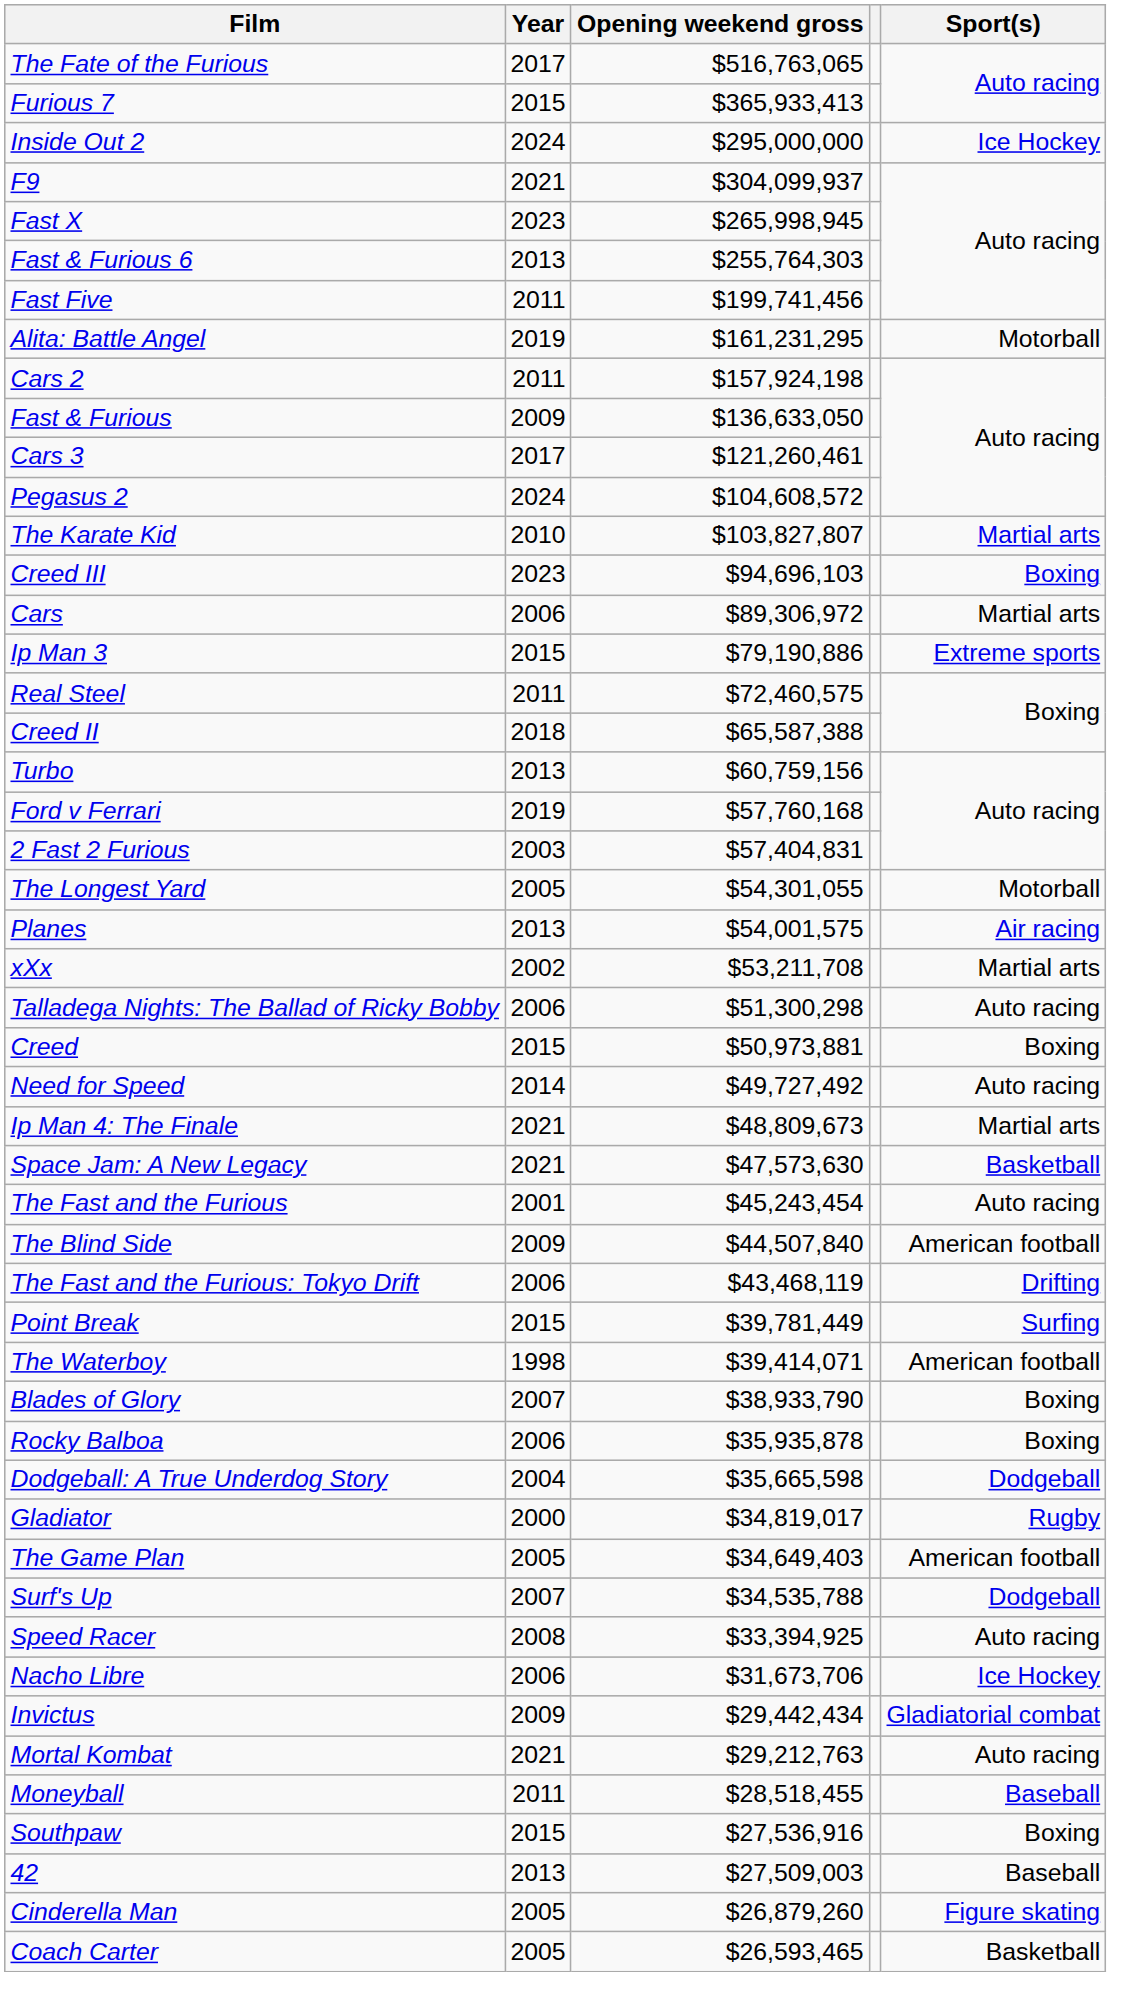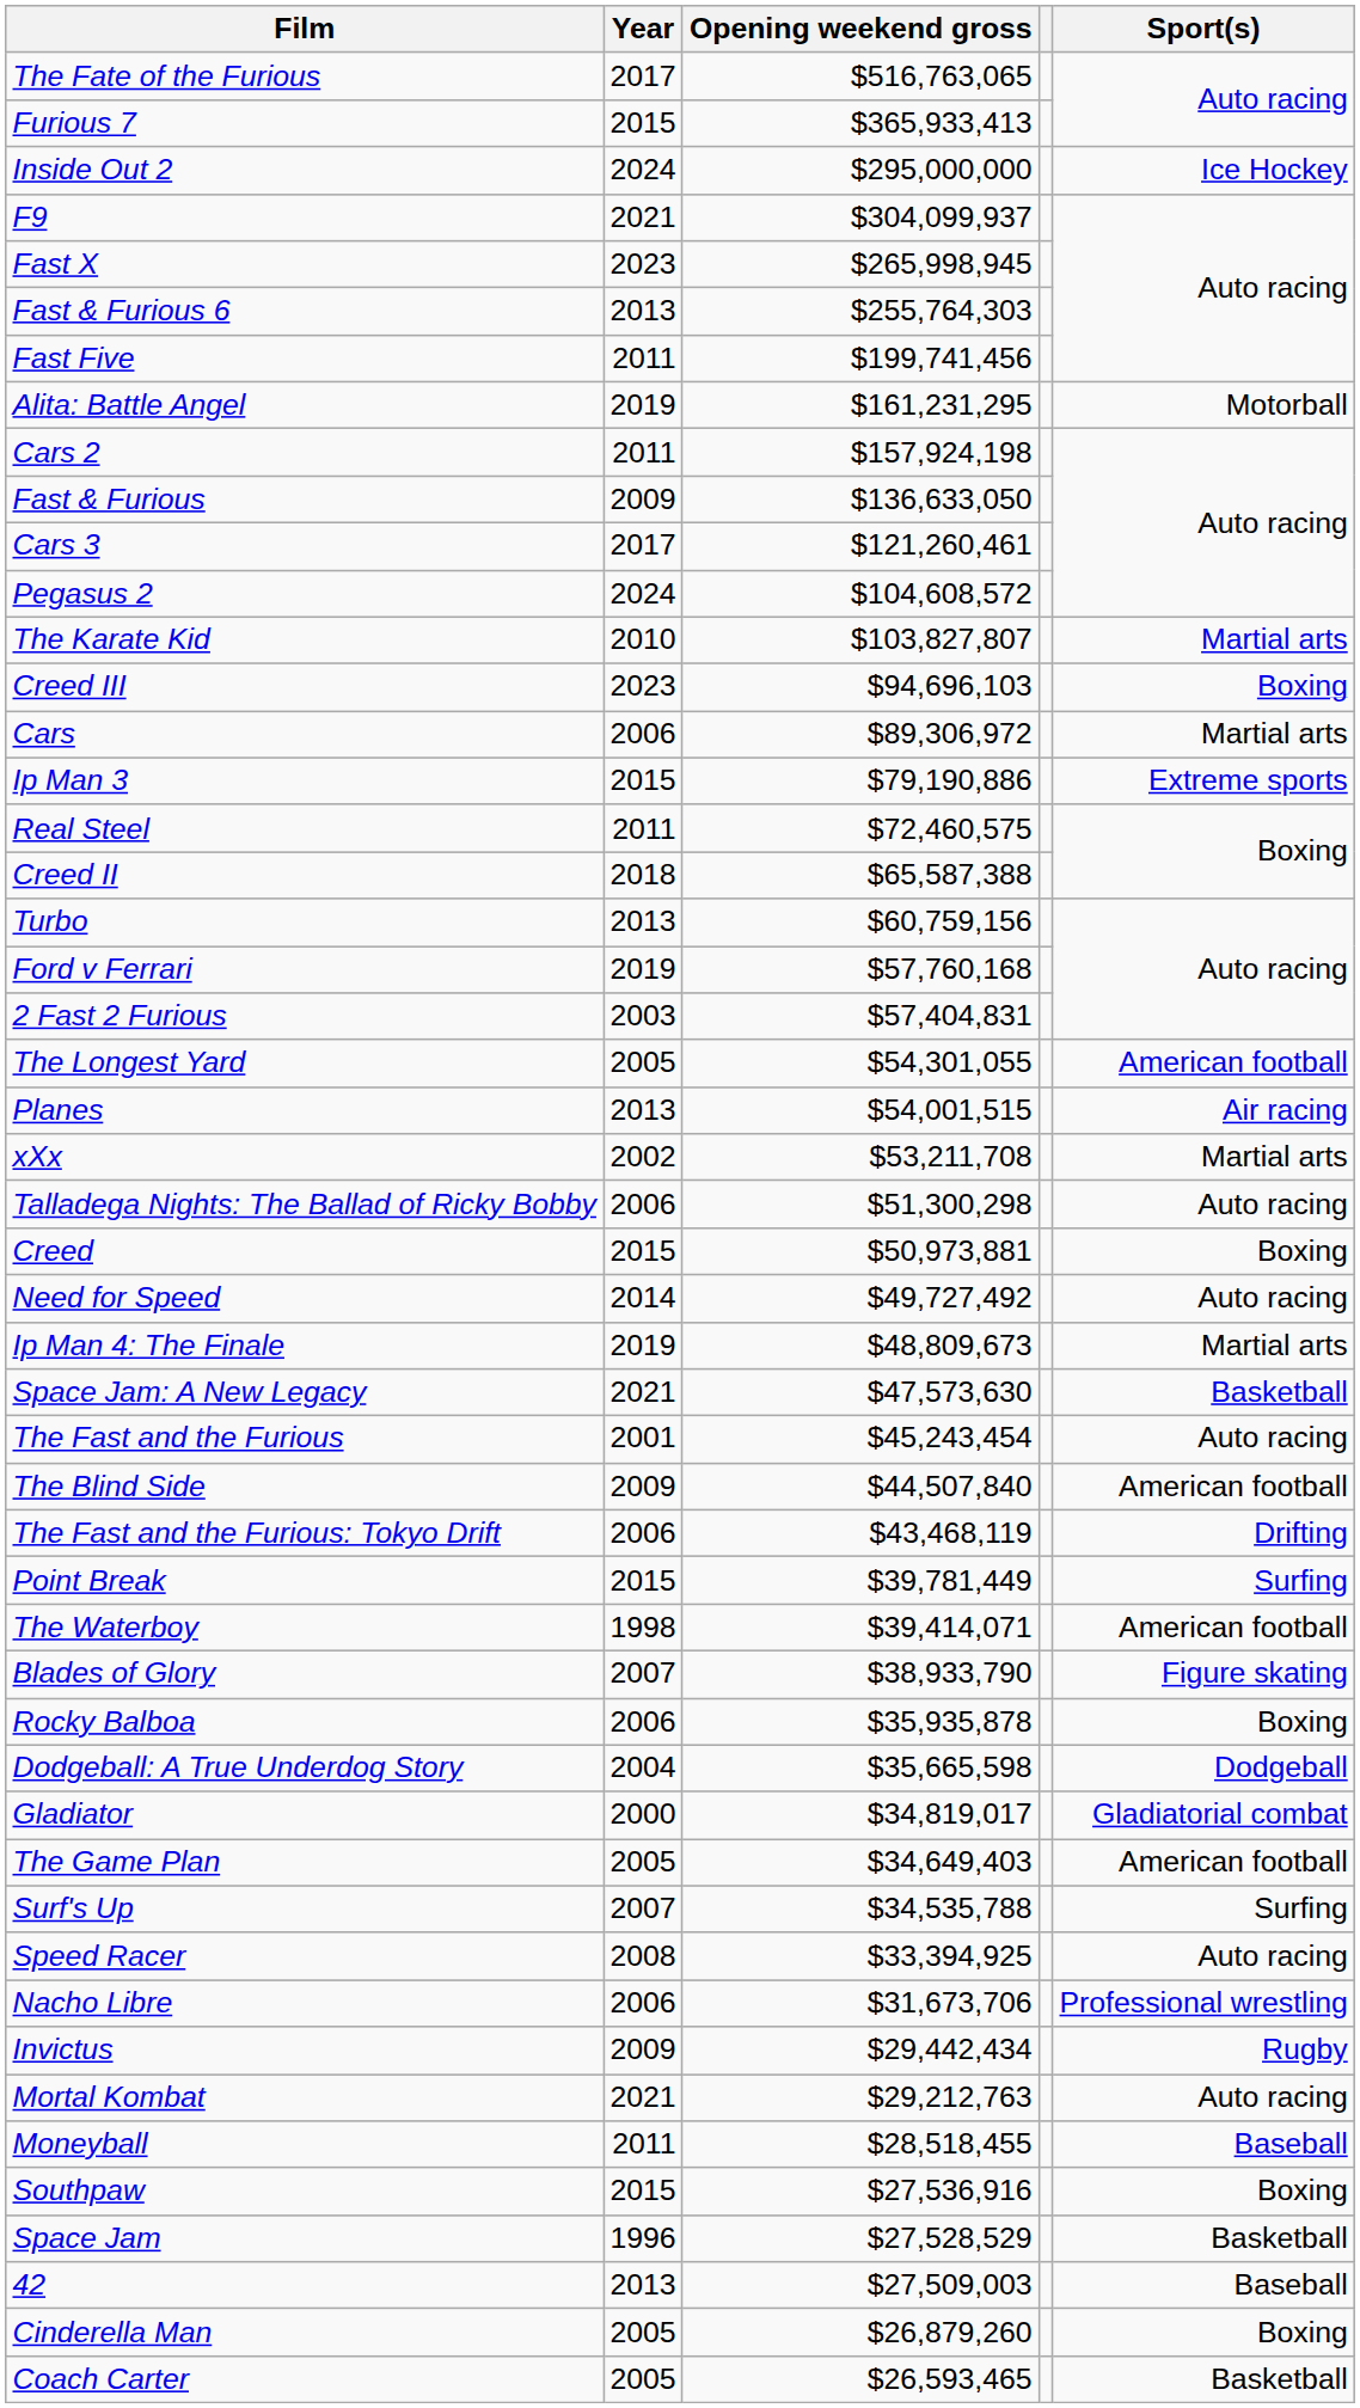The Longest Yard | Sport(s): Motorball -> American football
Planes | Opening weekend gross: $54,001,575 -> $54,001,515
Ip Man 4: The Finale | Year: 2021 -> 2019
Blades of Glory | Sport(s): Boxing -> Figure skating
Gladiator | Sport(s): Rugby -> Gladiatorial combat
Surf's Up | Sport(s): Dodgeball -> Surfing
Nacho Libre | Sport(s): Ice Hockey -> Professional wrestling
Invictus | Sport(s): Gladiatorial combat -> Rugby
+ row: Space Jam | 1996 | $27,528,529 | Basketball
Cinderella Man | Sport(s): Figure skating -> Boxing
